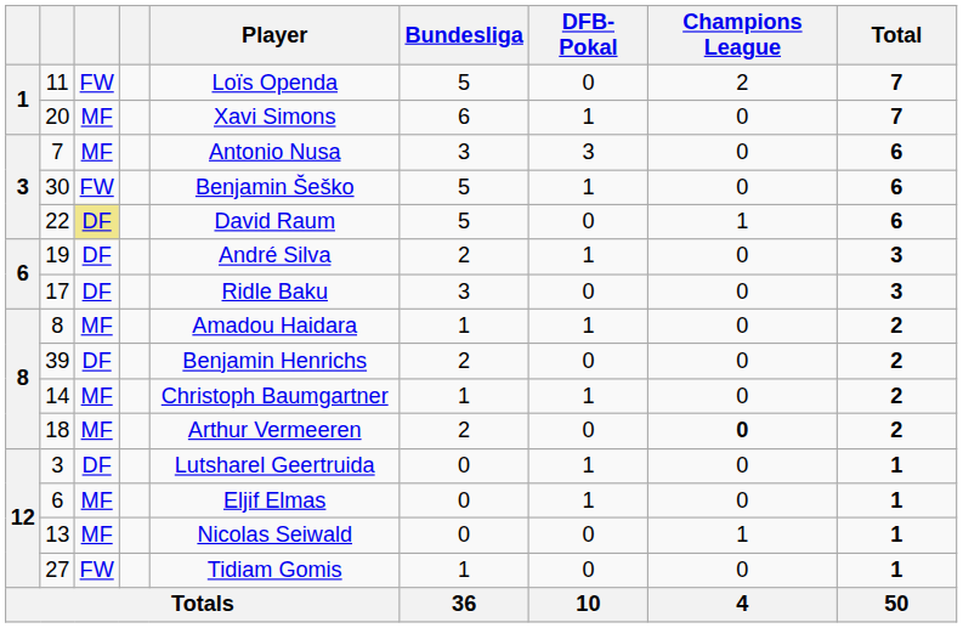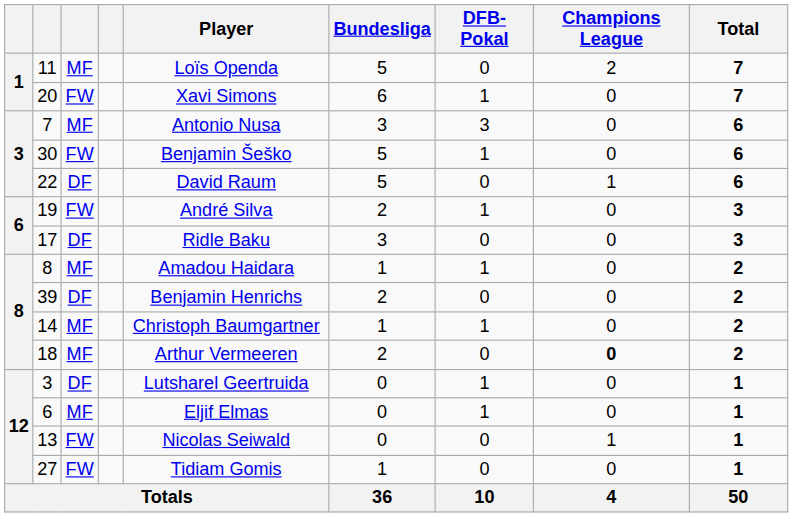11 | column 3: FW -> MF
20 | column 3: MF -> FW
22 | column 3: khaki background -> no background
19 | column 3: DF -> FW
13 | column 3: MF -> FW
